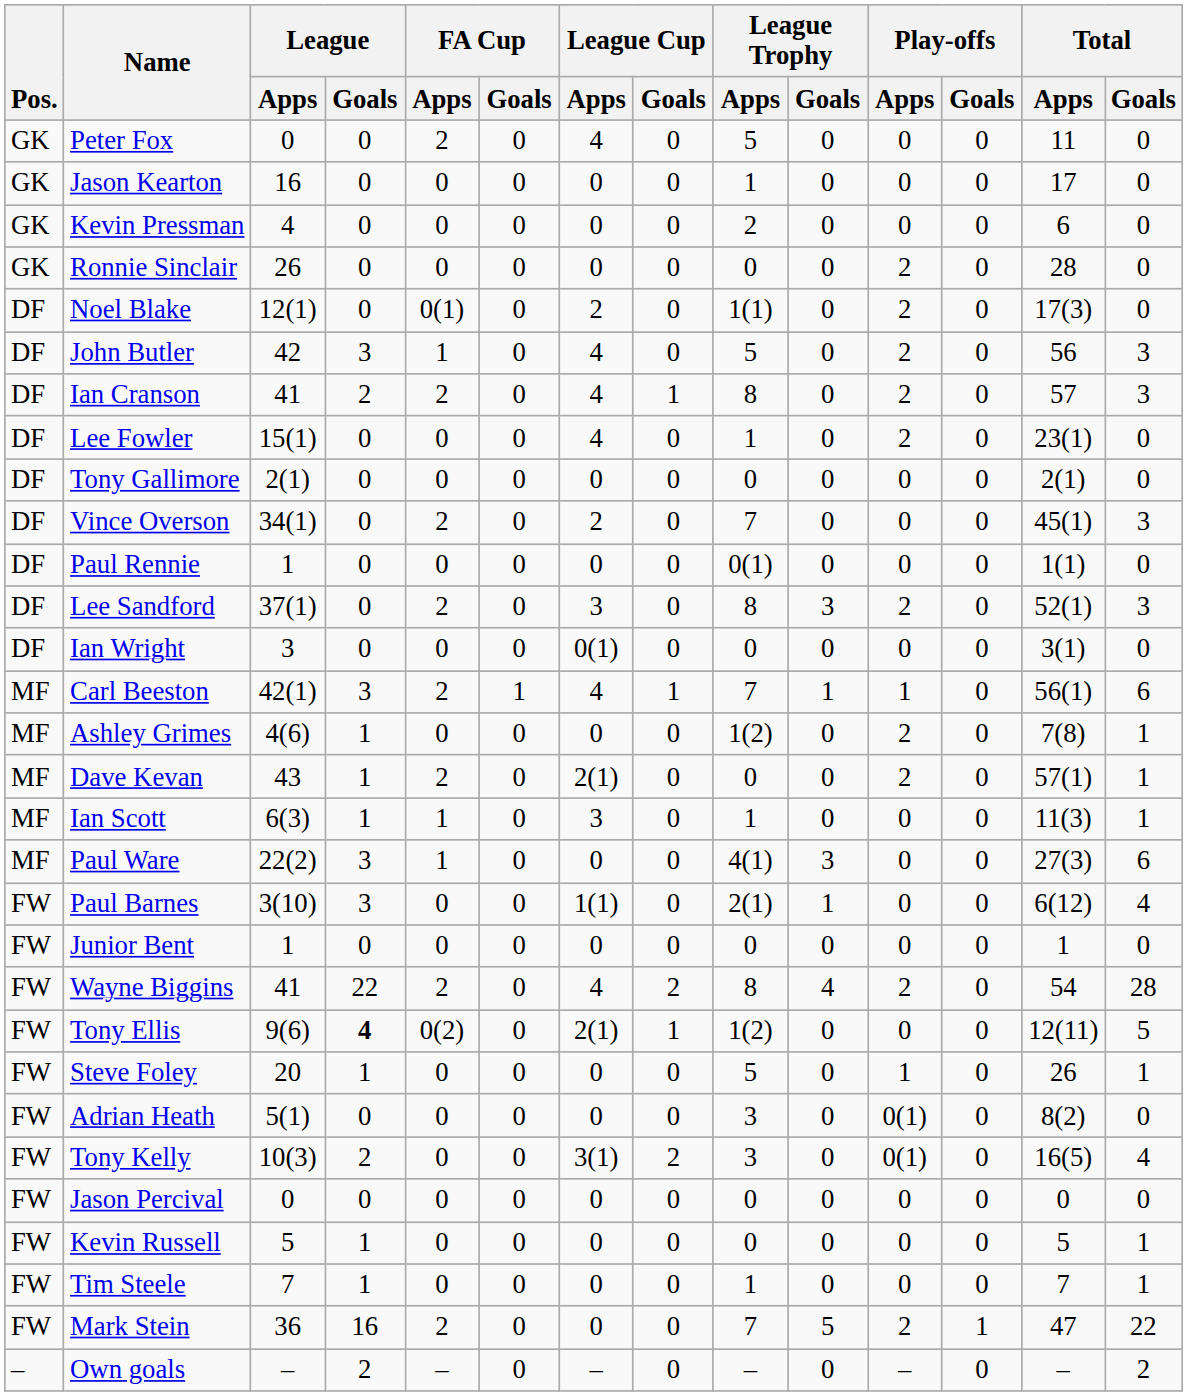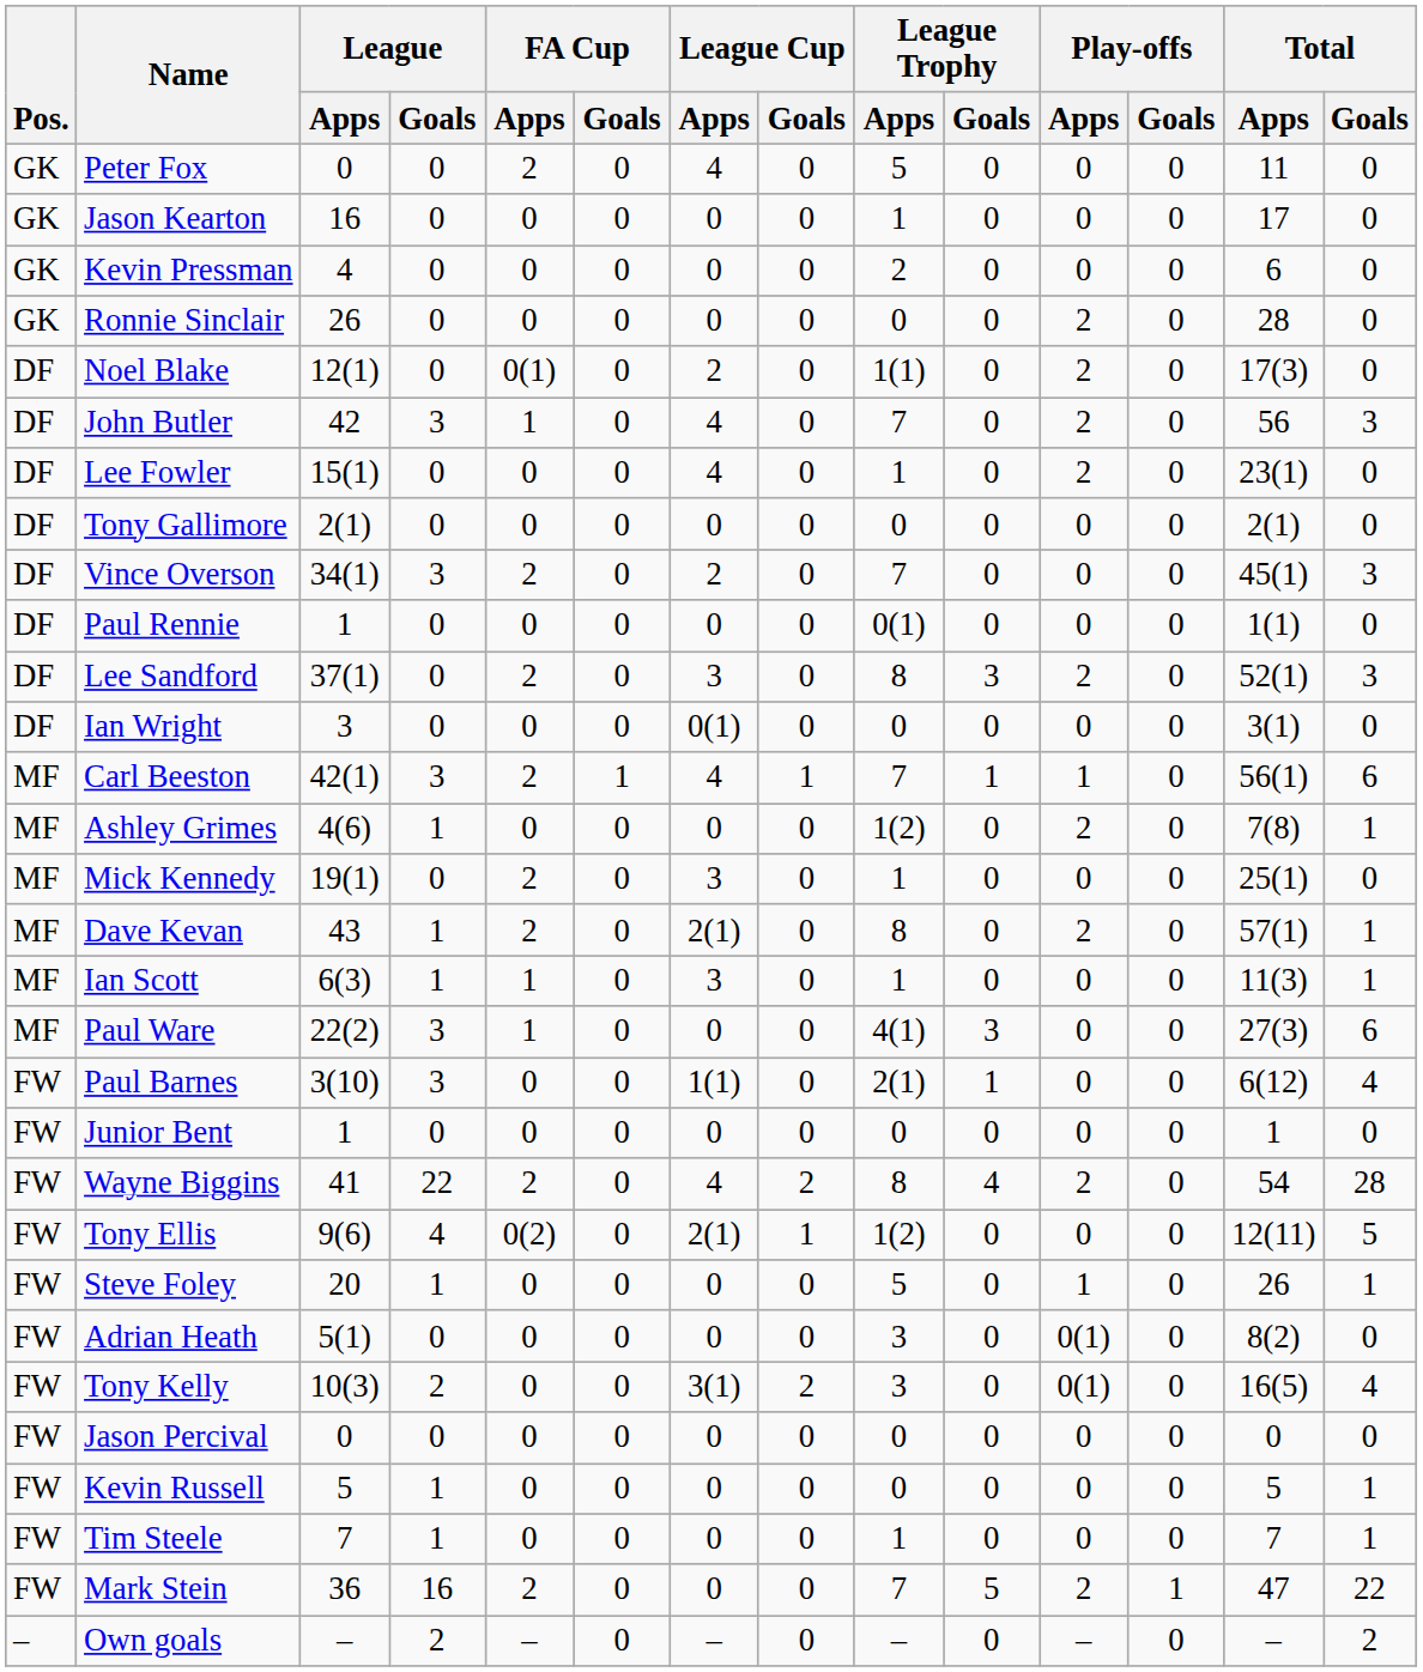John Butler | League Trophy / Apps: 5 -> 7
- row: DF | Ian Cranson | 41 | 2 | 2 | 0 | 4 | 1 | 8 | 0 | 2 | 0 | 57 | 3
Vince Overson | League / Goals: 0 -> 3
+ row: MF | Mick Kennedy | 19(1) | 0 | 2 | 0 | 3 | 0 | 1 | 0 | 0 | 0 | 25(1) | 0
Dave Kevan | League Trophy / Apps: 0 -> 8
Tony Ellis | League / Goals: bold -> normal
